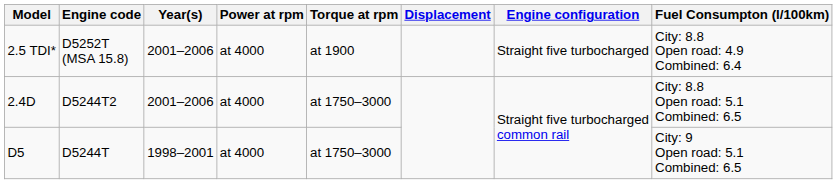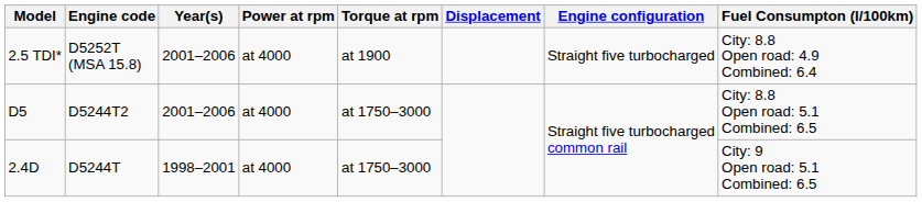D5244T2 | Model: 2.4D -> D5
D5244T | Model: D5 -> 2.4D
